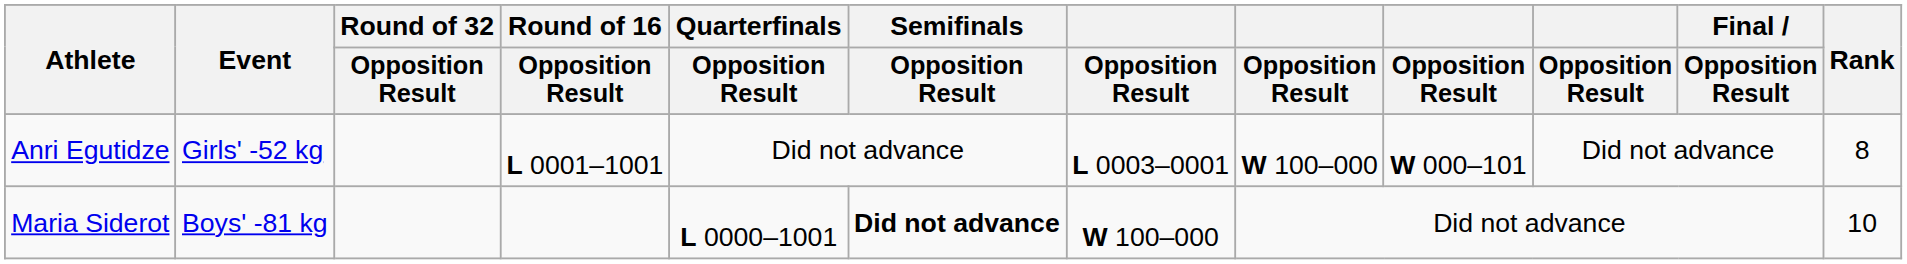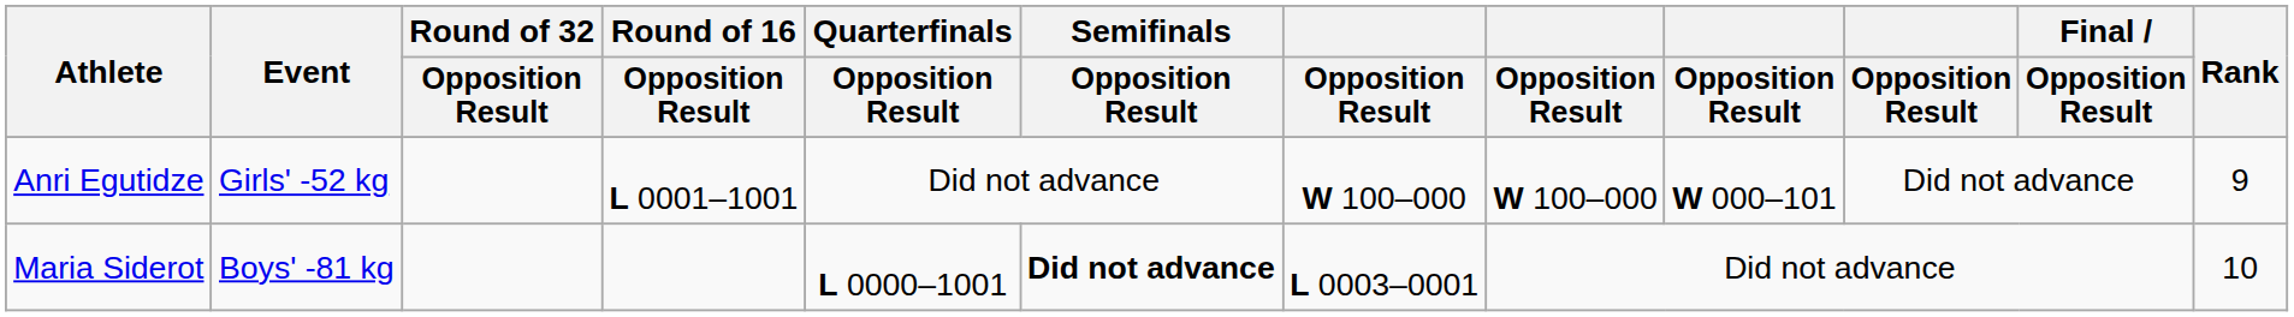Anri Egutidze | column 7: L 0003–0001 -> W 100–000
Anri Egutidze | Rank: 8 -> 9
Maria Siderot | column 7: W 100–000 -> L 0003–0001
